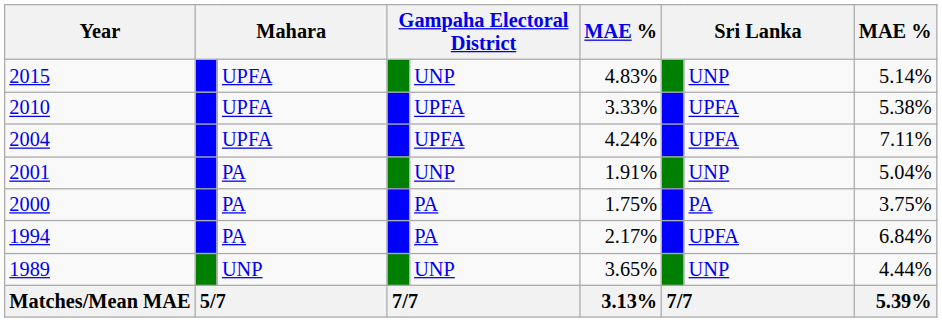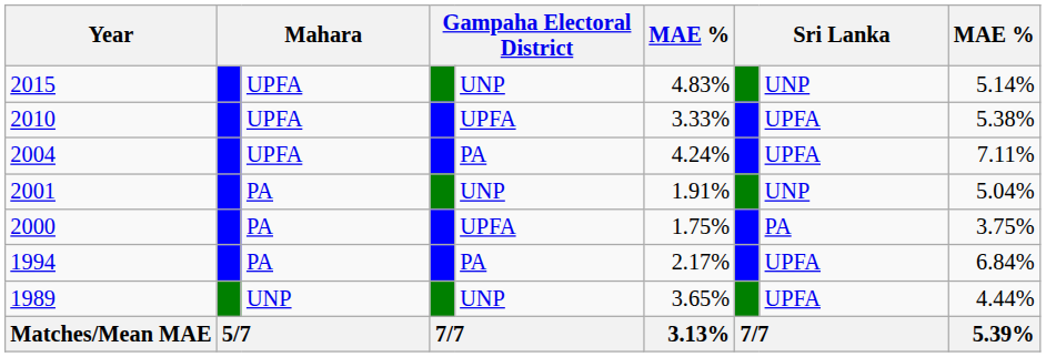2004 | column 5: UPFA -> PA
2000 | column 5: PA -> UPFA
1989 | column 8: UNP -> UPFA
